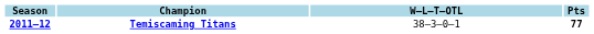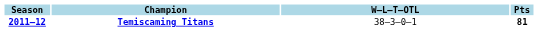Temiscaming Titans | Pts: 77 -> 81
